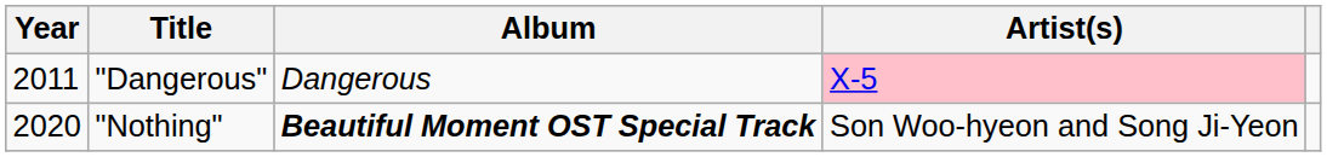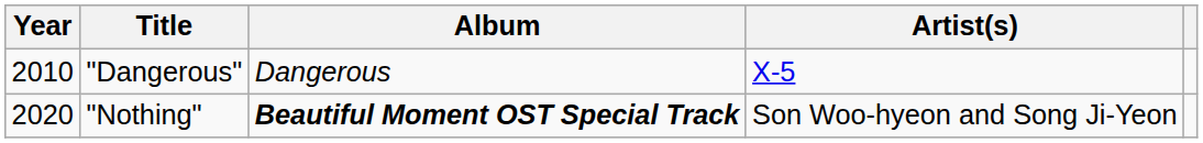"Dangerous" | Year: 2011 -> 2010
"Dangerous" | Artist(s): pink background -> no background
